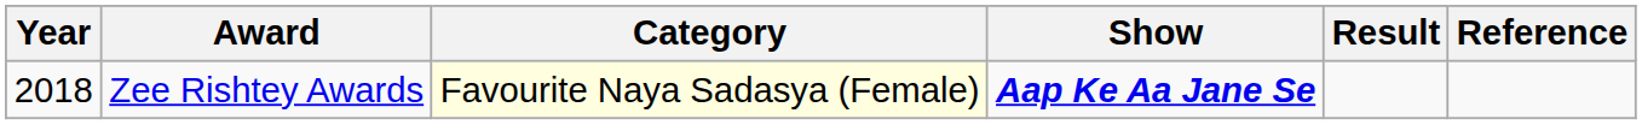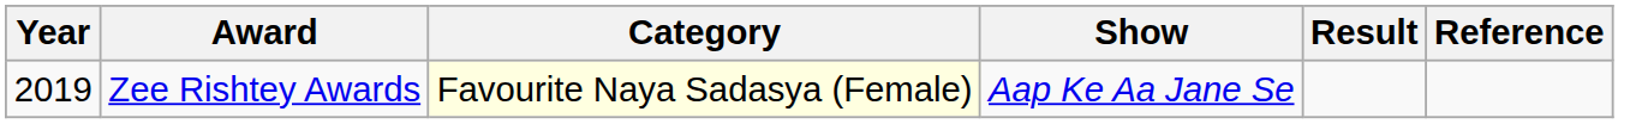Zee Rishtey Awards | Year: 2018 -> 2019
Zee Rishtey Awards | Show: bold -> normal
